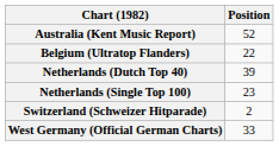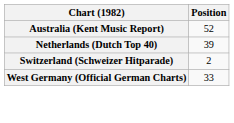- row: Belgium (Ultratop Flanders) | 22
- row: Netherlands (Single Top 100) | 23
